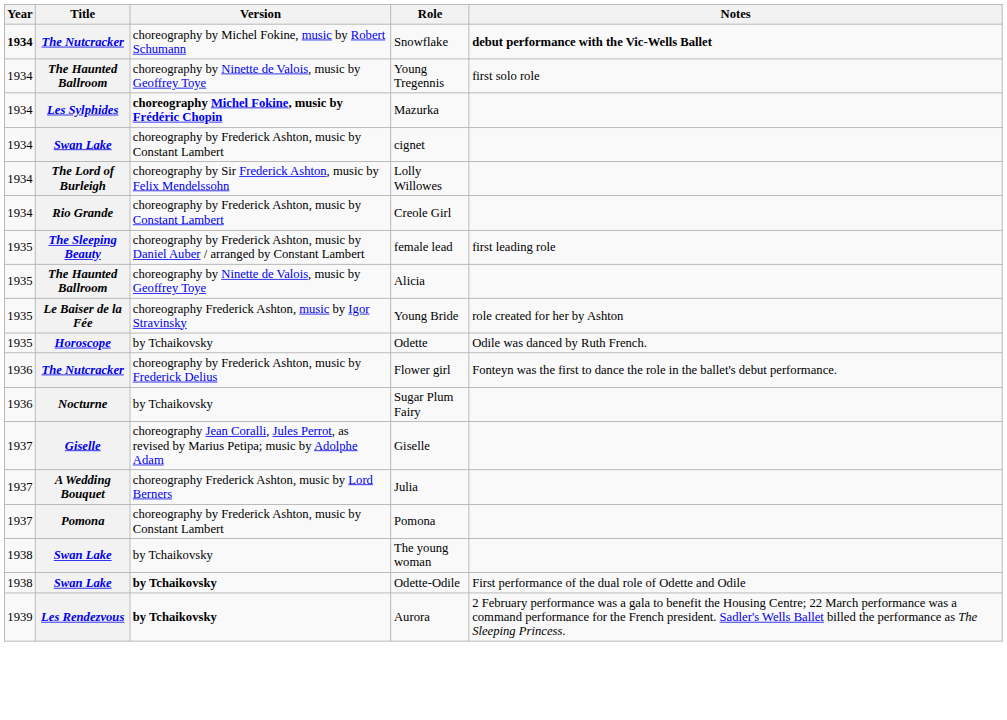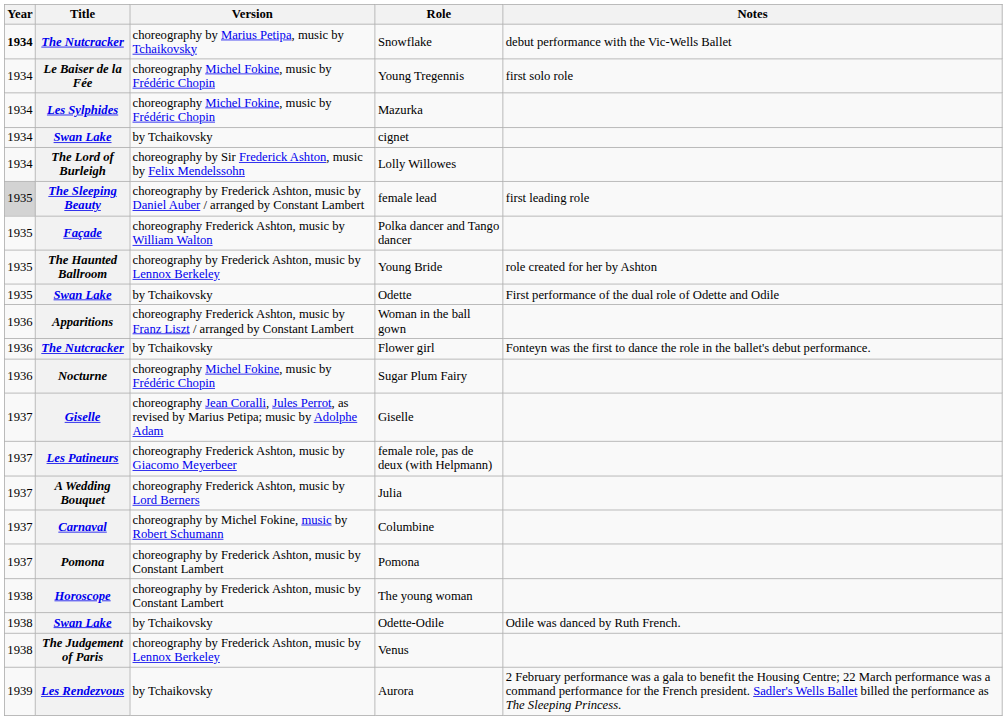Snowflake | Version: choreography by Michel Fokine, music by Robert Schumann -> choreography by Marius Petipa, music by Tchaikovsky
Snowflake | Notes: bold -> normal
Young Tregennis | Title: The Haunted Ballroom -> Le Baiser de la Fée
Young Tregennis | Version: choreography by Ninette de Valois, music by Geoffrey Toye -> choreography Michel Fokine, music by Frédéric Chopin
Mazurka | Version: bold -> normal
cignet | Version: choreography by Frederick Ashton, music by Constant Lambert -> by Tchaikovsky
- row: 1934 | Rio Grande | choreography by Frederick Ashton, music by Constant Lambert | Creole Girl
female lead | Year: no background -> lightgrey background
- row: 1935 | The Haunted Ballroom | choreography by Ninette de Valois, music by Geoffrey Toye | Alicia
+ row: 1935 | Façade | choreography Frederick Ashton, music by William Walton | Polka dancer and Tango dancer
Young Bride | Title: Le Baiser de la Fée -> The Haunted Ballroom
Young Bride | Version: choreography Frederick Ashton, music by Igor Stravinsky -> choreography by Frederick Ashton, music by Lennox Berkeley
Odette | Title: Horoscope -> Swan Lake
Odette | Notes: Odile was danced by Ruth French. -> First performance of the dual role of Odette and Odile
+ row: 1936 | Apparitions | choreography Frederick Ashton, music by Franz Liszt / arranged by Constant Lambert | Woman in the ball gown
Flower girl | Version: choreography by Frederick Ashton, music by Frederick Delius -> by Tchaikovsky
Sugar Plum Fairy | Version: by Tchaikovsky -> choreography Michel Fokine, music by Frédéric Chopin
+ row: 1937 | Les Patineurs | choreography Frederick Ashton, music by Giacomo Meyerbeer | female role, pas de deux (with Helpmann)
+ row: 1937 | Carnaval | choreography by Michel Fokine, music by Robert Schumann | Columbine
The young woman | Title: Swan Lake -> Horoscope
The young woman | Version: by Tchaikovsky -> choreography by Frederick Ashton, music by Constant Lambert
Odette-Odile | Version: bold -> normal
Odette-Odile | Notes: First performance of the dual role of Odette and Odile -> Odile was danced by Ruth French.
+ row: 1938 | The Judgement of Paris | choreography by Frederick Ashton, music by Lennox Berkeley | Venus
Aurora | Version: bold -> normal
